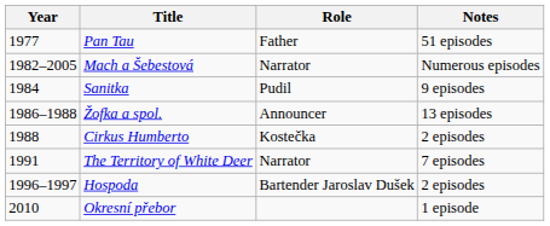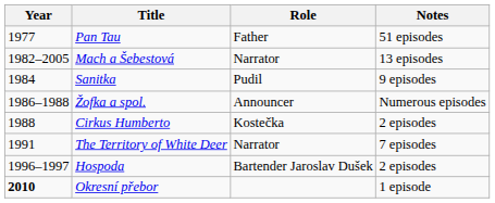Mach a Šebestová | Notes: Numerous episodes -> 13 episodes
Žofka a spol. | Notes: 13 episodes -> Numerous episodes
Okresní přebor | Year: normal -> bold
